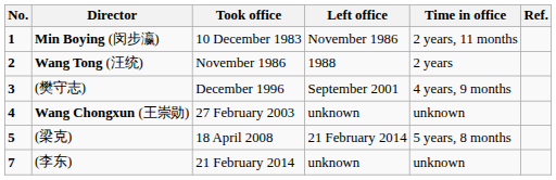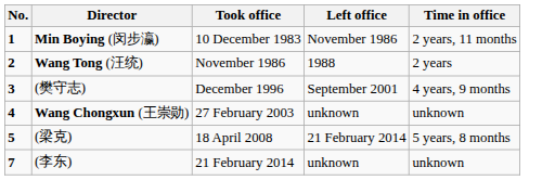- column: Ref.
